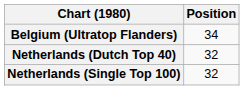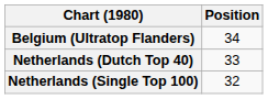Netherlands (Dutch Top 40) | Position: 32 -> 33
